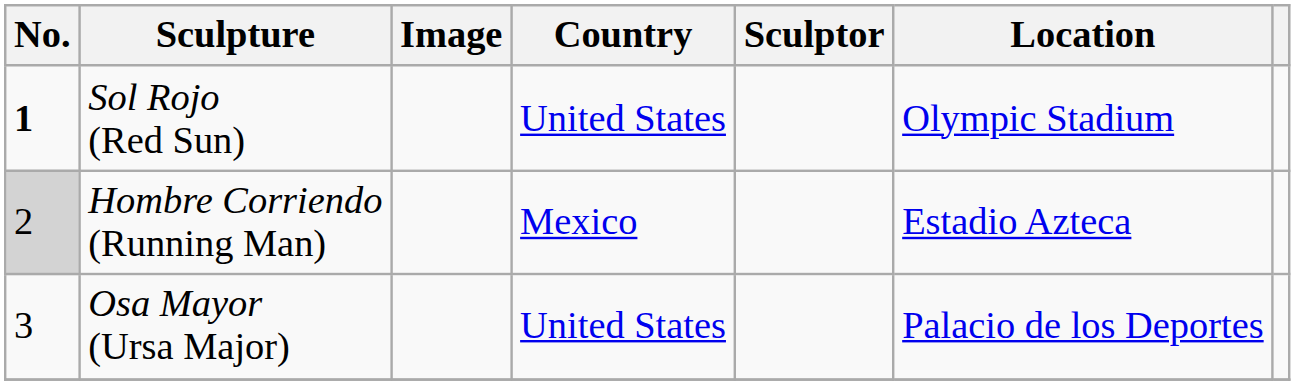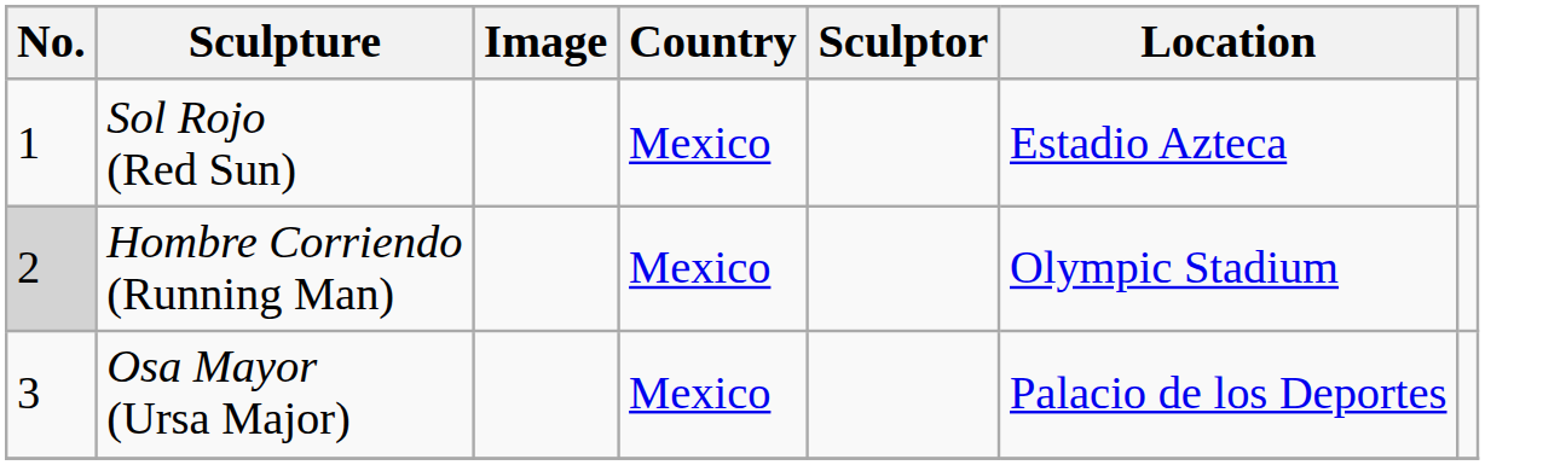Sol Rojo (Red Sun) | No.: bold -> normal
Sol Rojo (Red Sun) | Country: United States -> Mexico
Sol Rojo (Red Sun) | Location: Olympic Stadium -> Estadio Azteca
Hombre Corriendo (Running Man) | Location: Estadio Azteca -> Olympic Stadium
Osa Mayor (Ursa Major) | Country: United States -> Mexico
